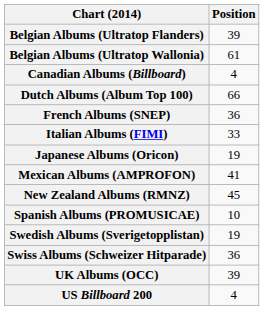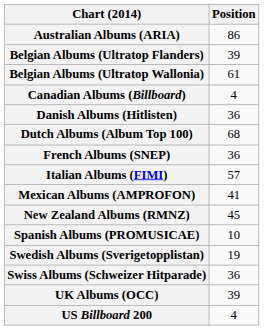+ row: Australian Albums (ARIA) | 86
+ row: Danish Albums (Hitlisten) | 36
Dutch Albums (Album Top 100) | Position: 66 -> 68
Italian Albums (FIMI) | Position: 33 -> 57
- row: Japanese Albums (Oricon) | 19
